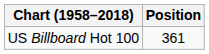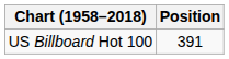US Billboard Hot 100 | Position: 361 -> 391
